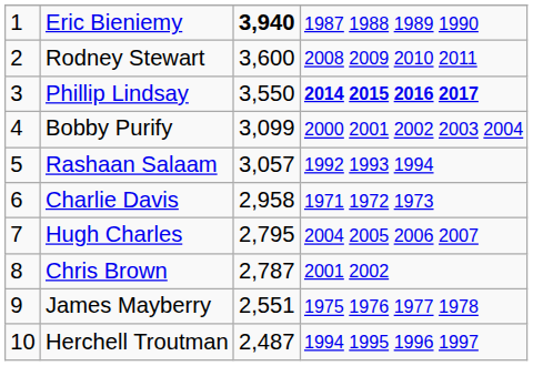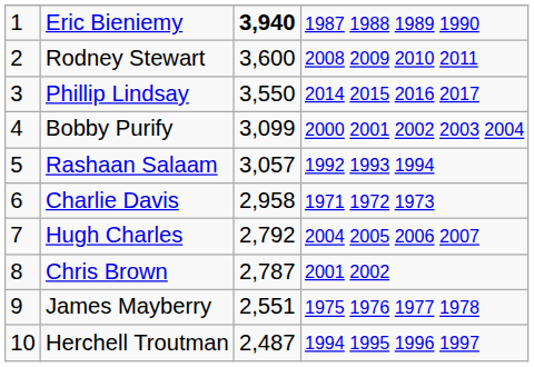Phillip Lindsay | column 4: bold -> normal
Hugh Charles | column 3: 2,795 -> 2,792
